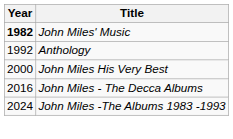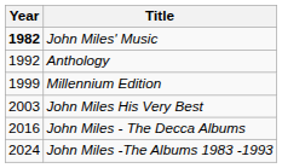+ row: 1999 | Millennium Edition
John Miles His Very Best | Year: 2000 -> 2003
